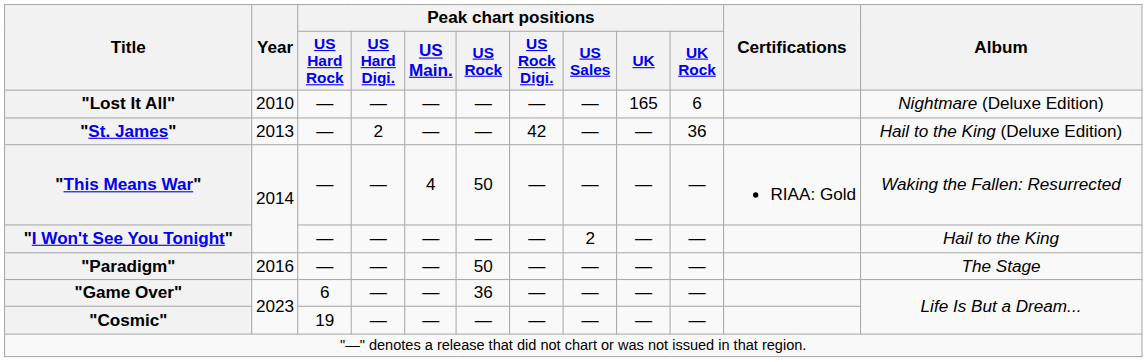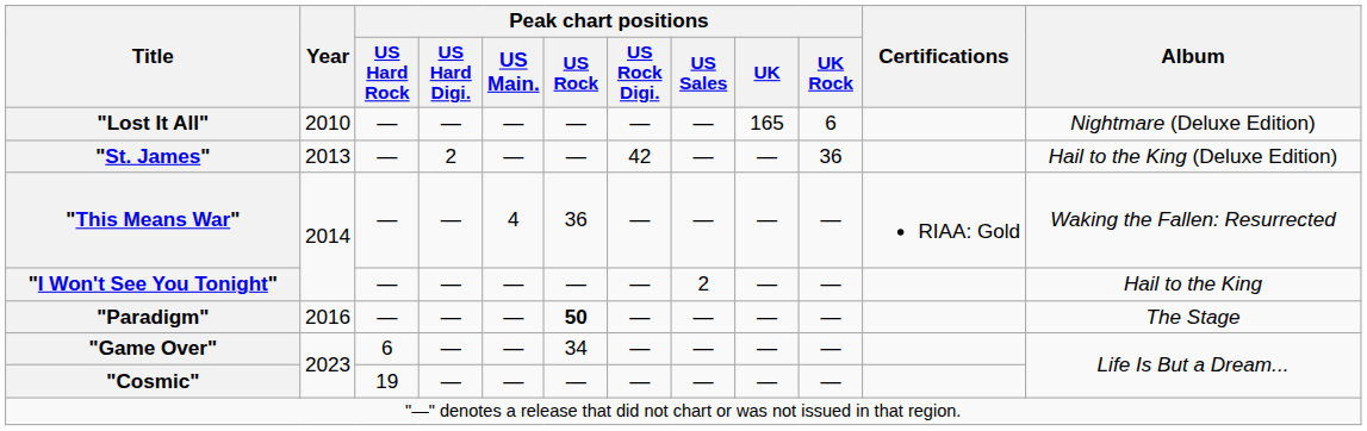"This Means War" | Peak chart positions / US Rock: 50 -> 36
"Paradigm" | Peak chart positions / US Rock: normal -> bold
"Game Over" | Peak chart positions / US Rock: 36 -> 34
